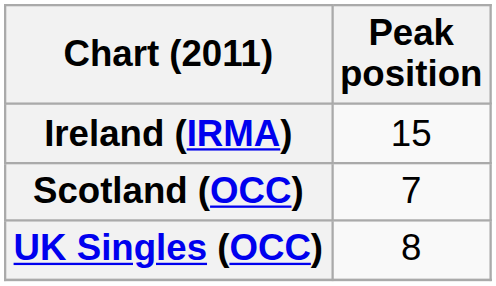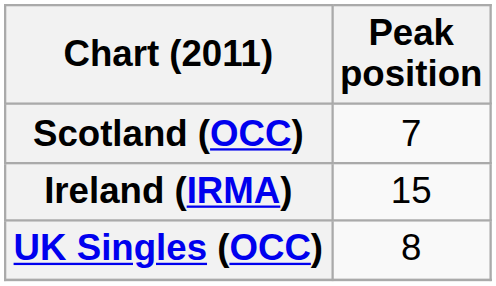rows swapped: Ireland (IRMA) <-> Scotland (OCC)
